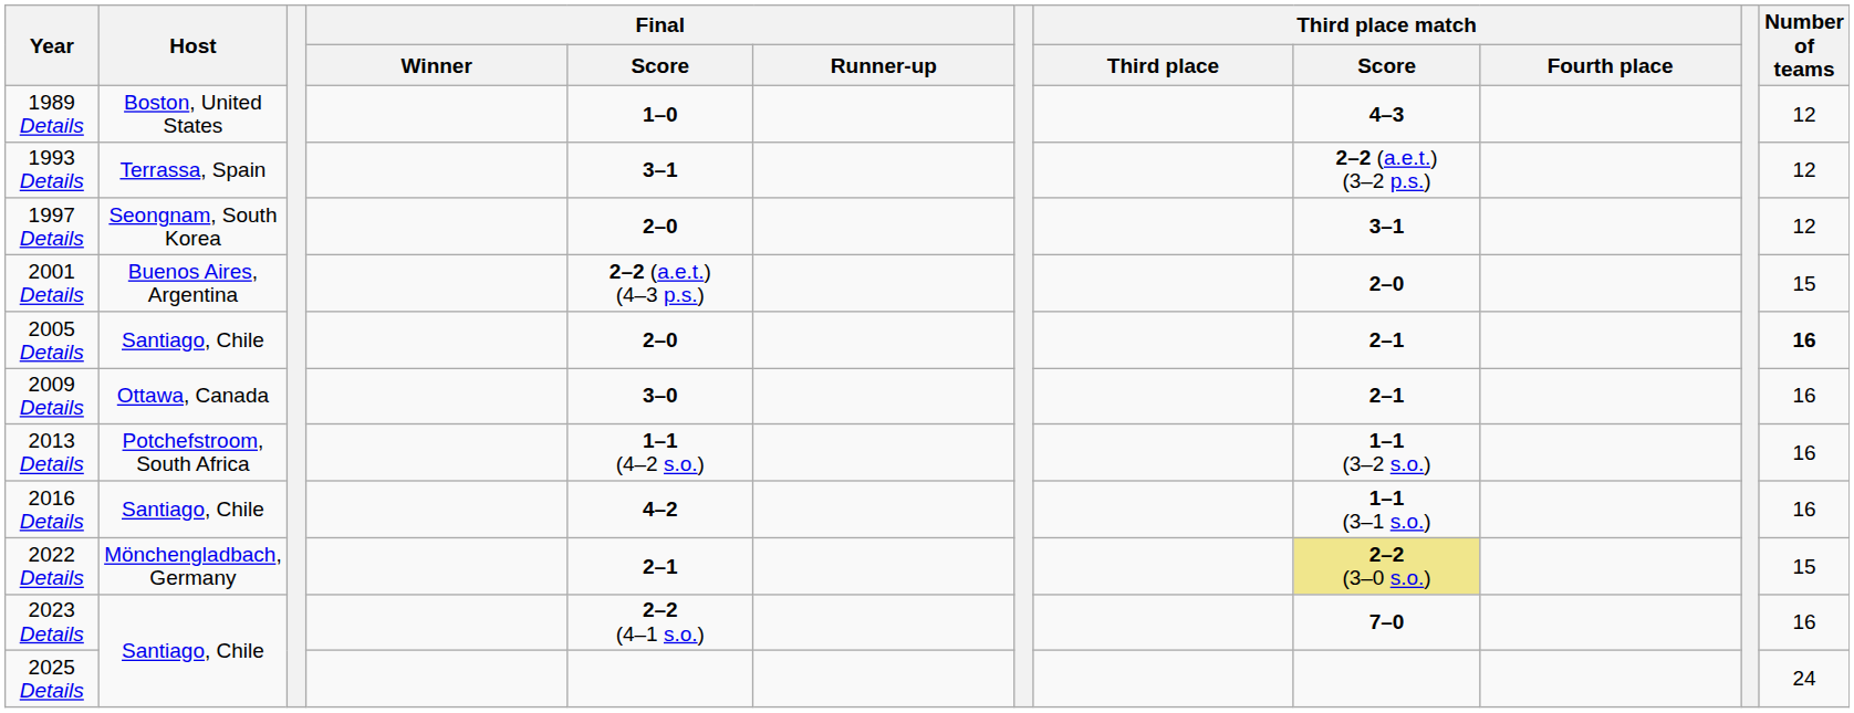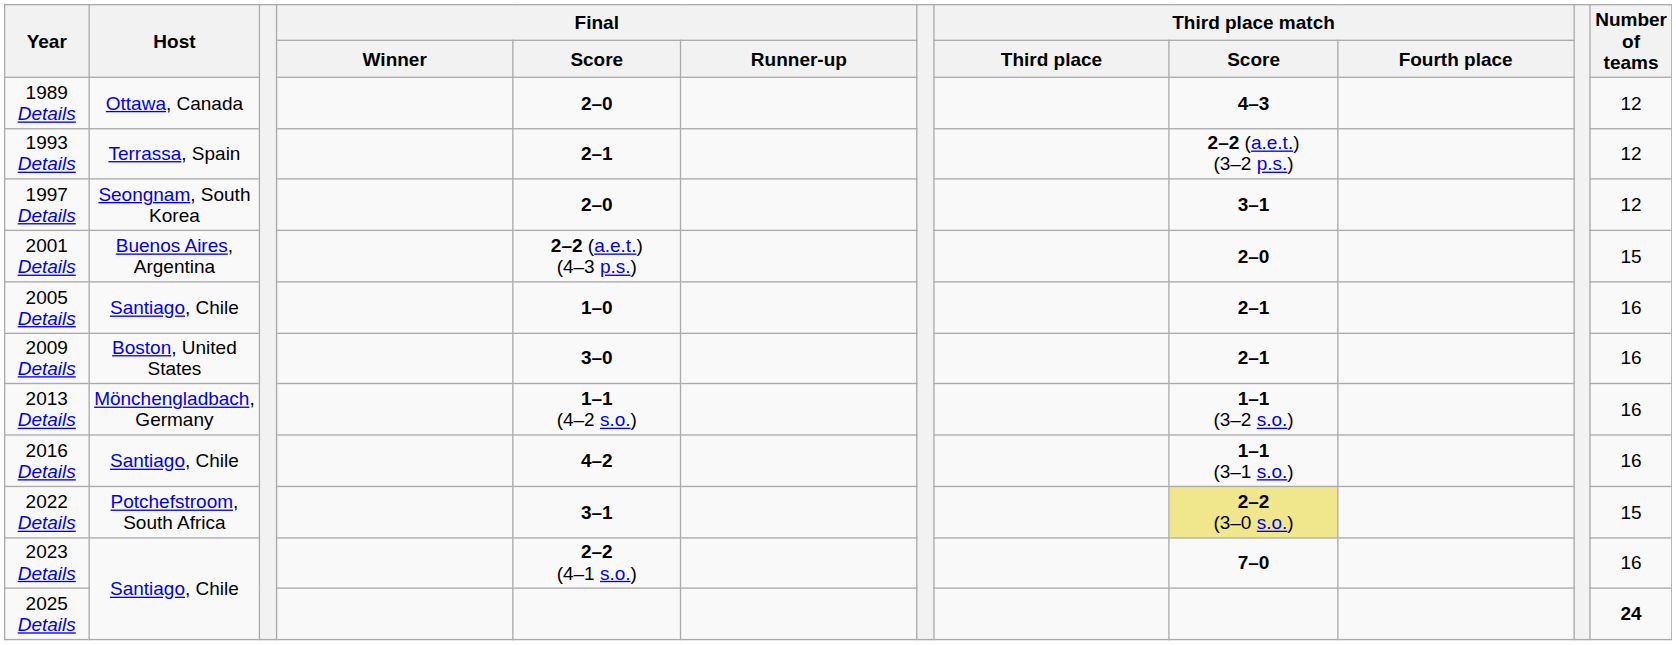1989 Details | Host: Boston, United States -> Ottawa, Canada
1989 Details | Final / Score: 1–0 -> 2–0
1993 Details | Final / Score: 3–1 -> 2–1
2005 Details | Final / Score: 2–0 -> 1–0
2005 Details | Number of teams: bold -> normal
2009 Details | Host: Ottawa, Canada -> Boston, United States
2013 Details | Host: Potchefstroom, South Africa -> Mönchengladbach, Germany
2022 Details | Host: Mönchengladbach, Germany -> Potchefstroom, South Africa
2022 Details | Final / Score: 2–1 -> 3–1
2025 Details | Number of teams: normal -> bold
